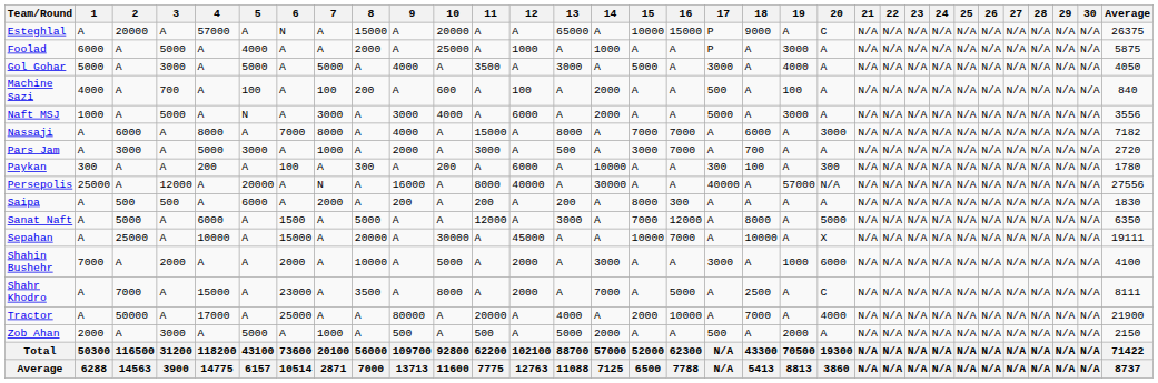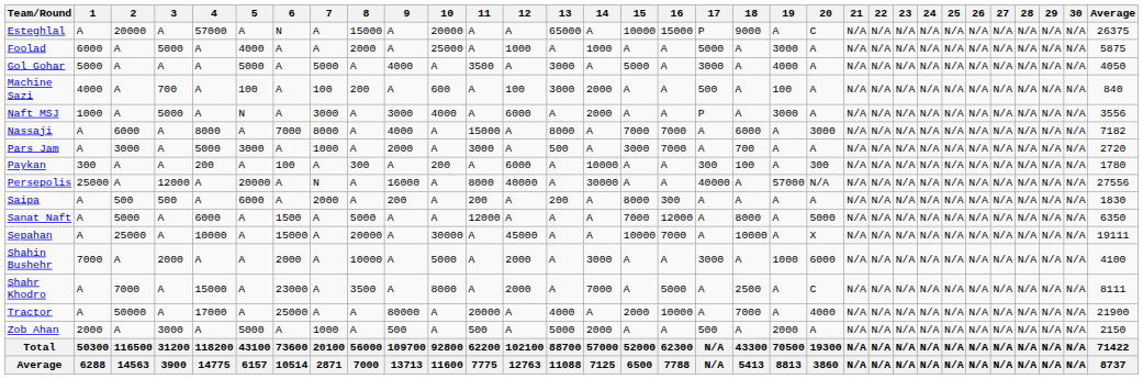Foolad | 17: P -> 5000
Gol Gohar | 3: 3000 -> A
Machine Sazi | 13: A -> 3000
Naft MSJ | 17: 5000 -> P
Sanat Naft | 13: 3000 -> A
